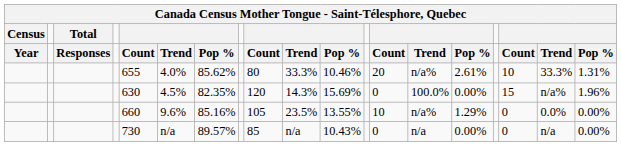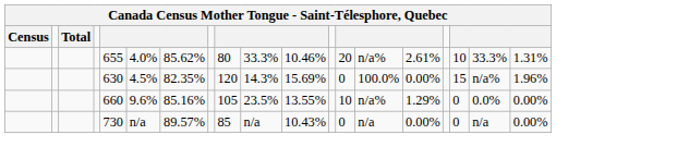- row: Year | Responses | Count | Trend | Pop % | Count | Trend | Pop % | Count | Trend | Pop % | Count | Trend | Pop %
